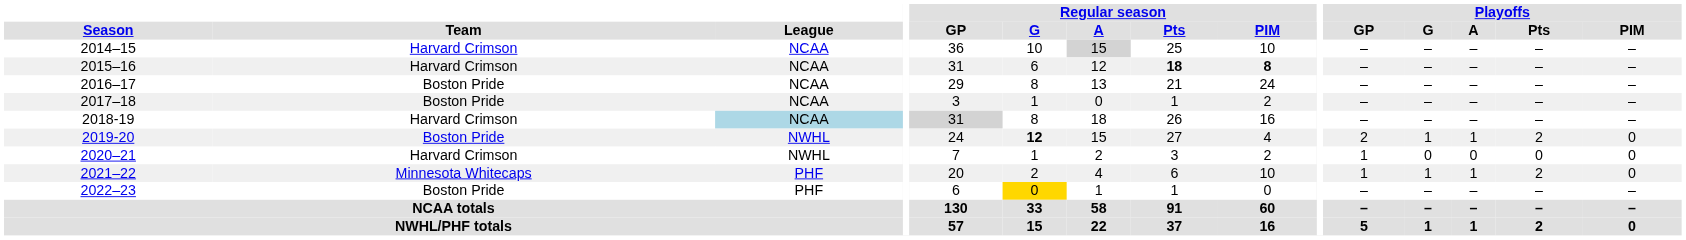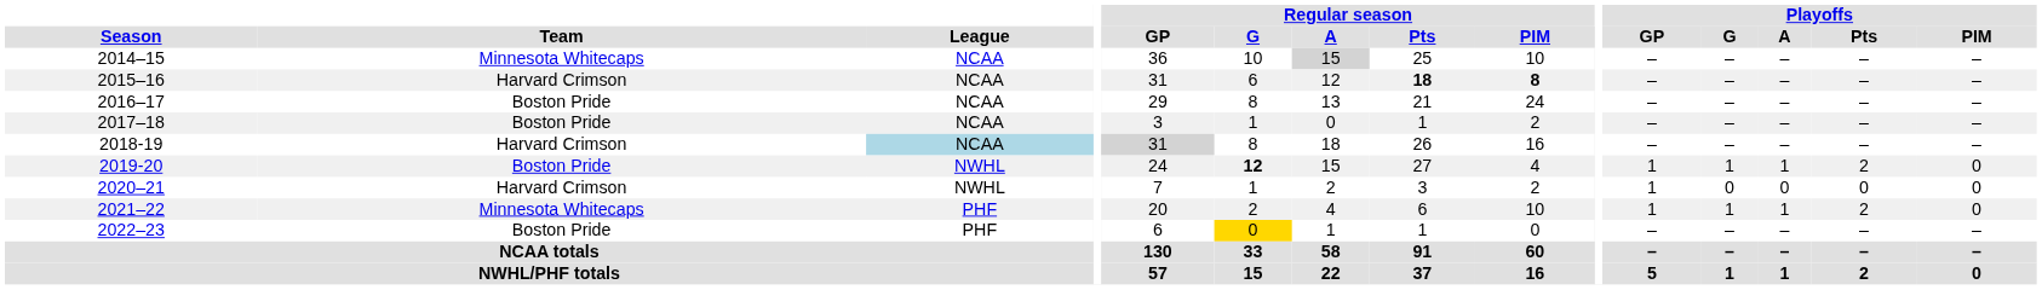2014–15 | Team: Harvard Crimson -> Minnesota Whitecaps
2019-20 | Playoffs / GP: 2 -> 1
